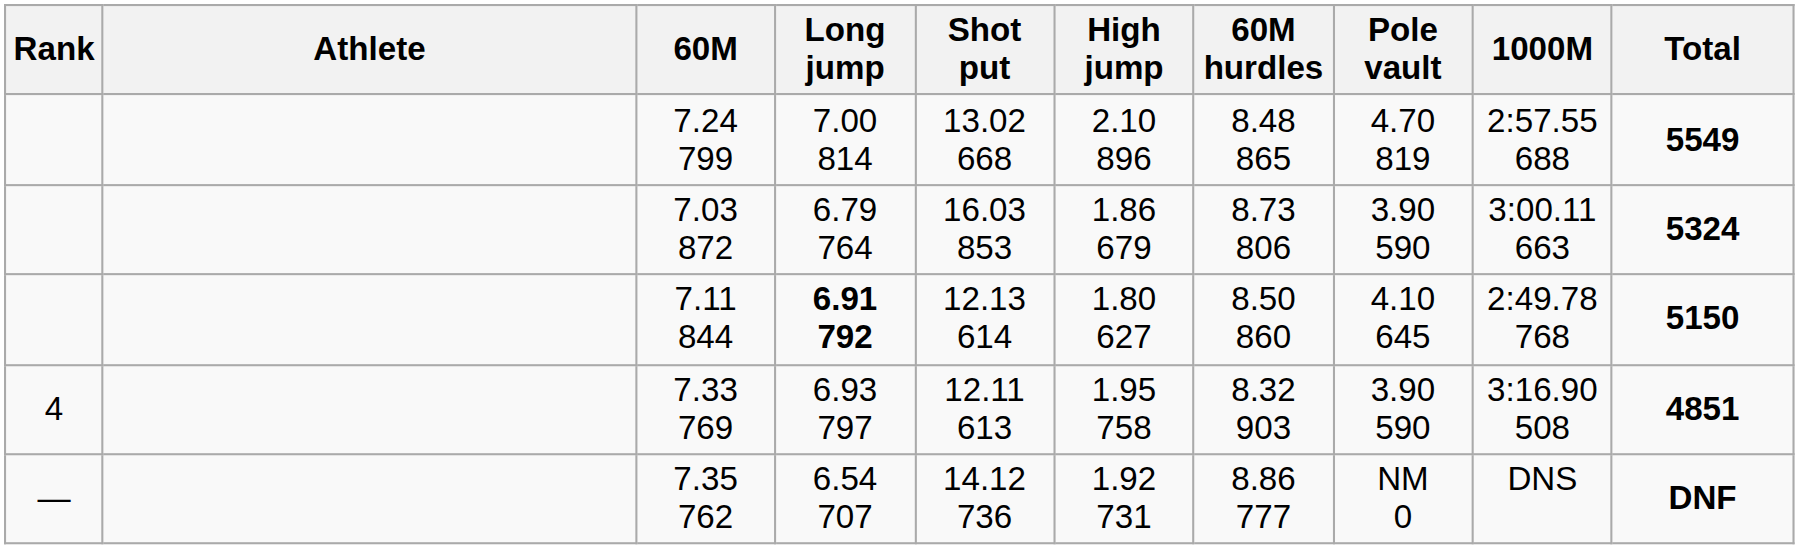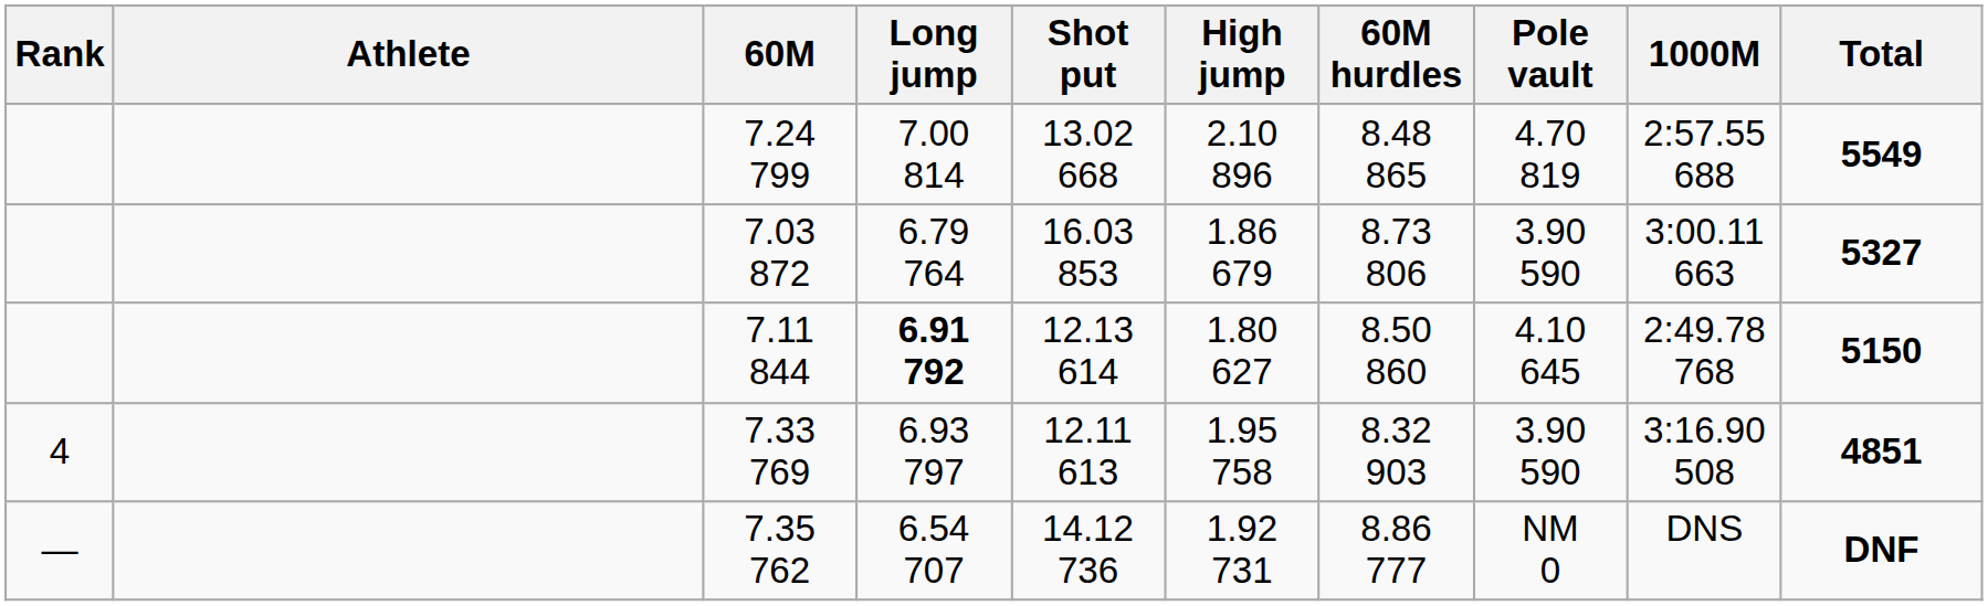7.03 872 | Total: 5324 -> 5327
